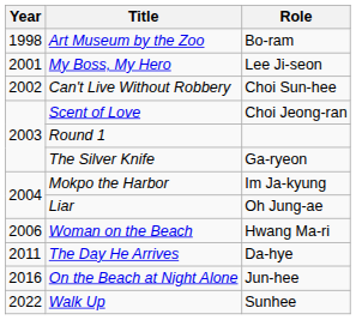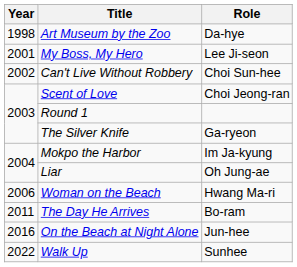Art Museum by the Zoo | Role: Bo-ram -> Da-hye
The Day He Arrives | Role: Da-hye -> Bo-ram
